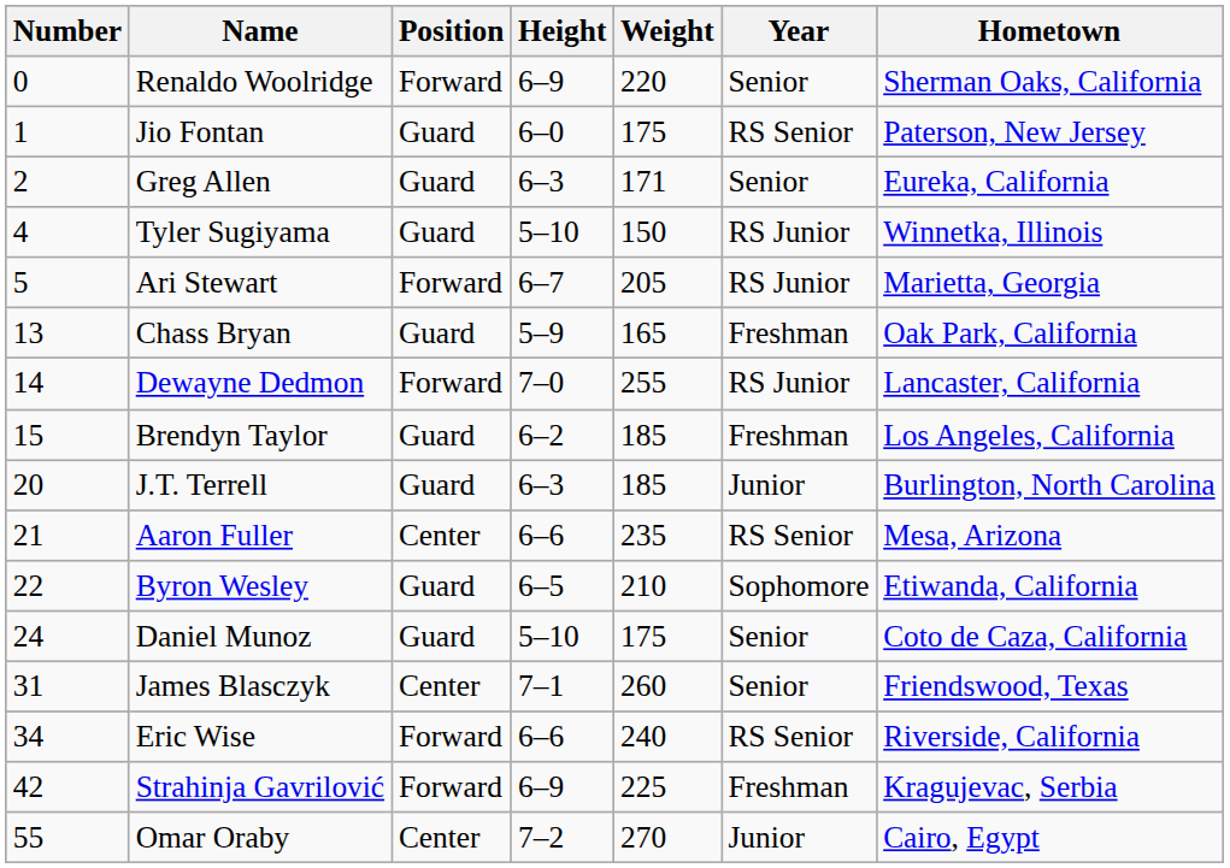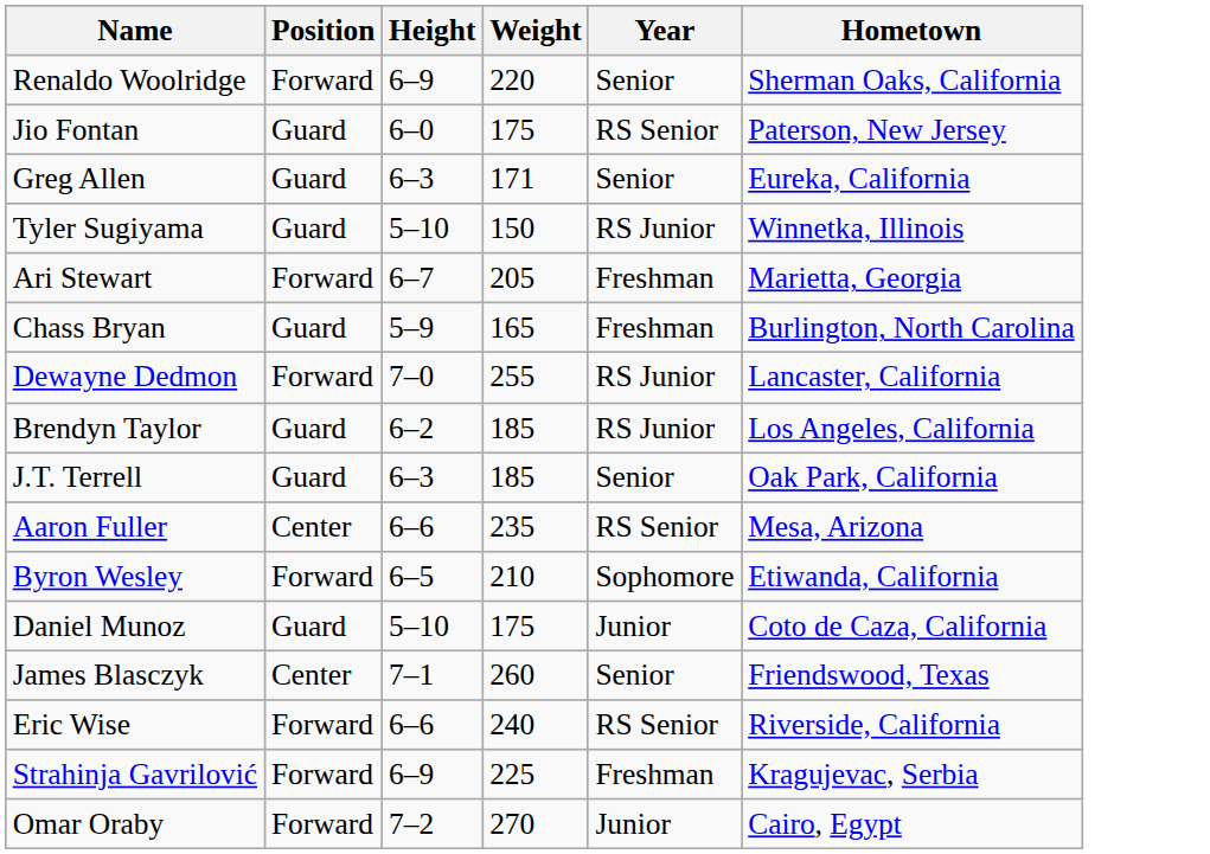- column: Number | 0 | 1 | 2 | 4 | 5 | 13 | 14 | 15 | 20 | 21 | 22 | 24 | 31 | 34 | 42 | 55
Ari Stewart | Year: RS Junior -> Freshman
Chass Bryan | Hometown: Oak Park, California -> Burlington, North Carolina
Brendyn Taylor | Year: Freshman -> RS Junior
J.T. Terrell | Year: Junior -> Senior
J.T. Terrell | Hometown: Burlington, North Carolina -> Oak Park, California
Byron Wesley | Position: Guard -> Forward
Daniel Munoz | Year: Senior -> Junior
Omar Oraby | Position: Center -> Forward
